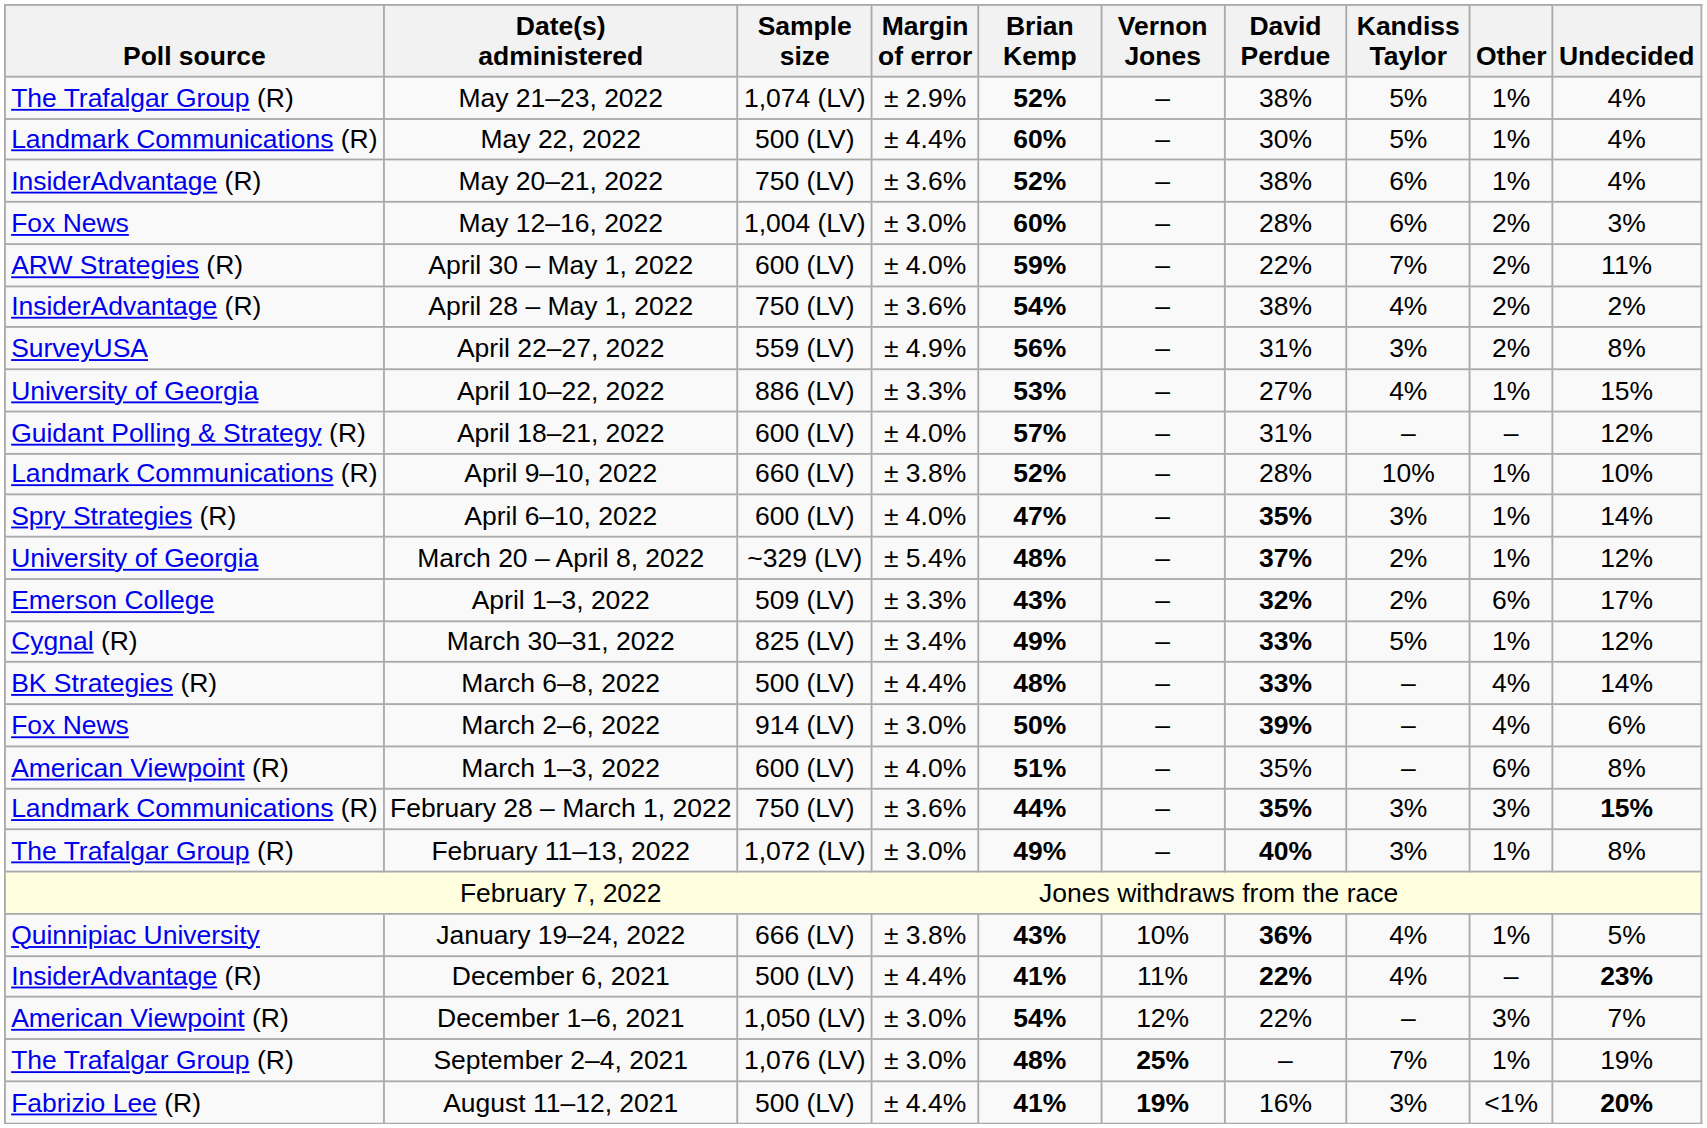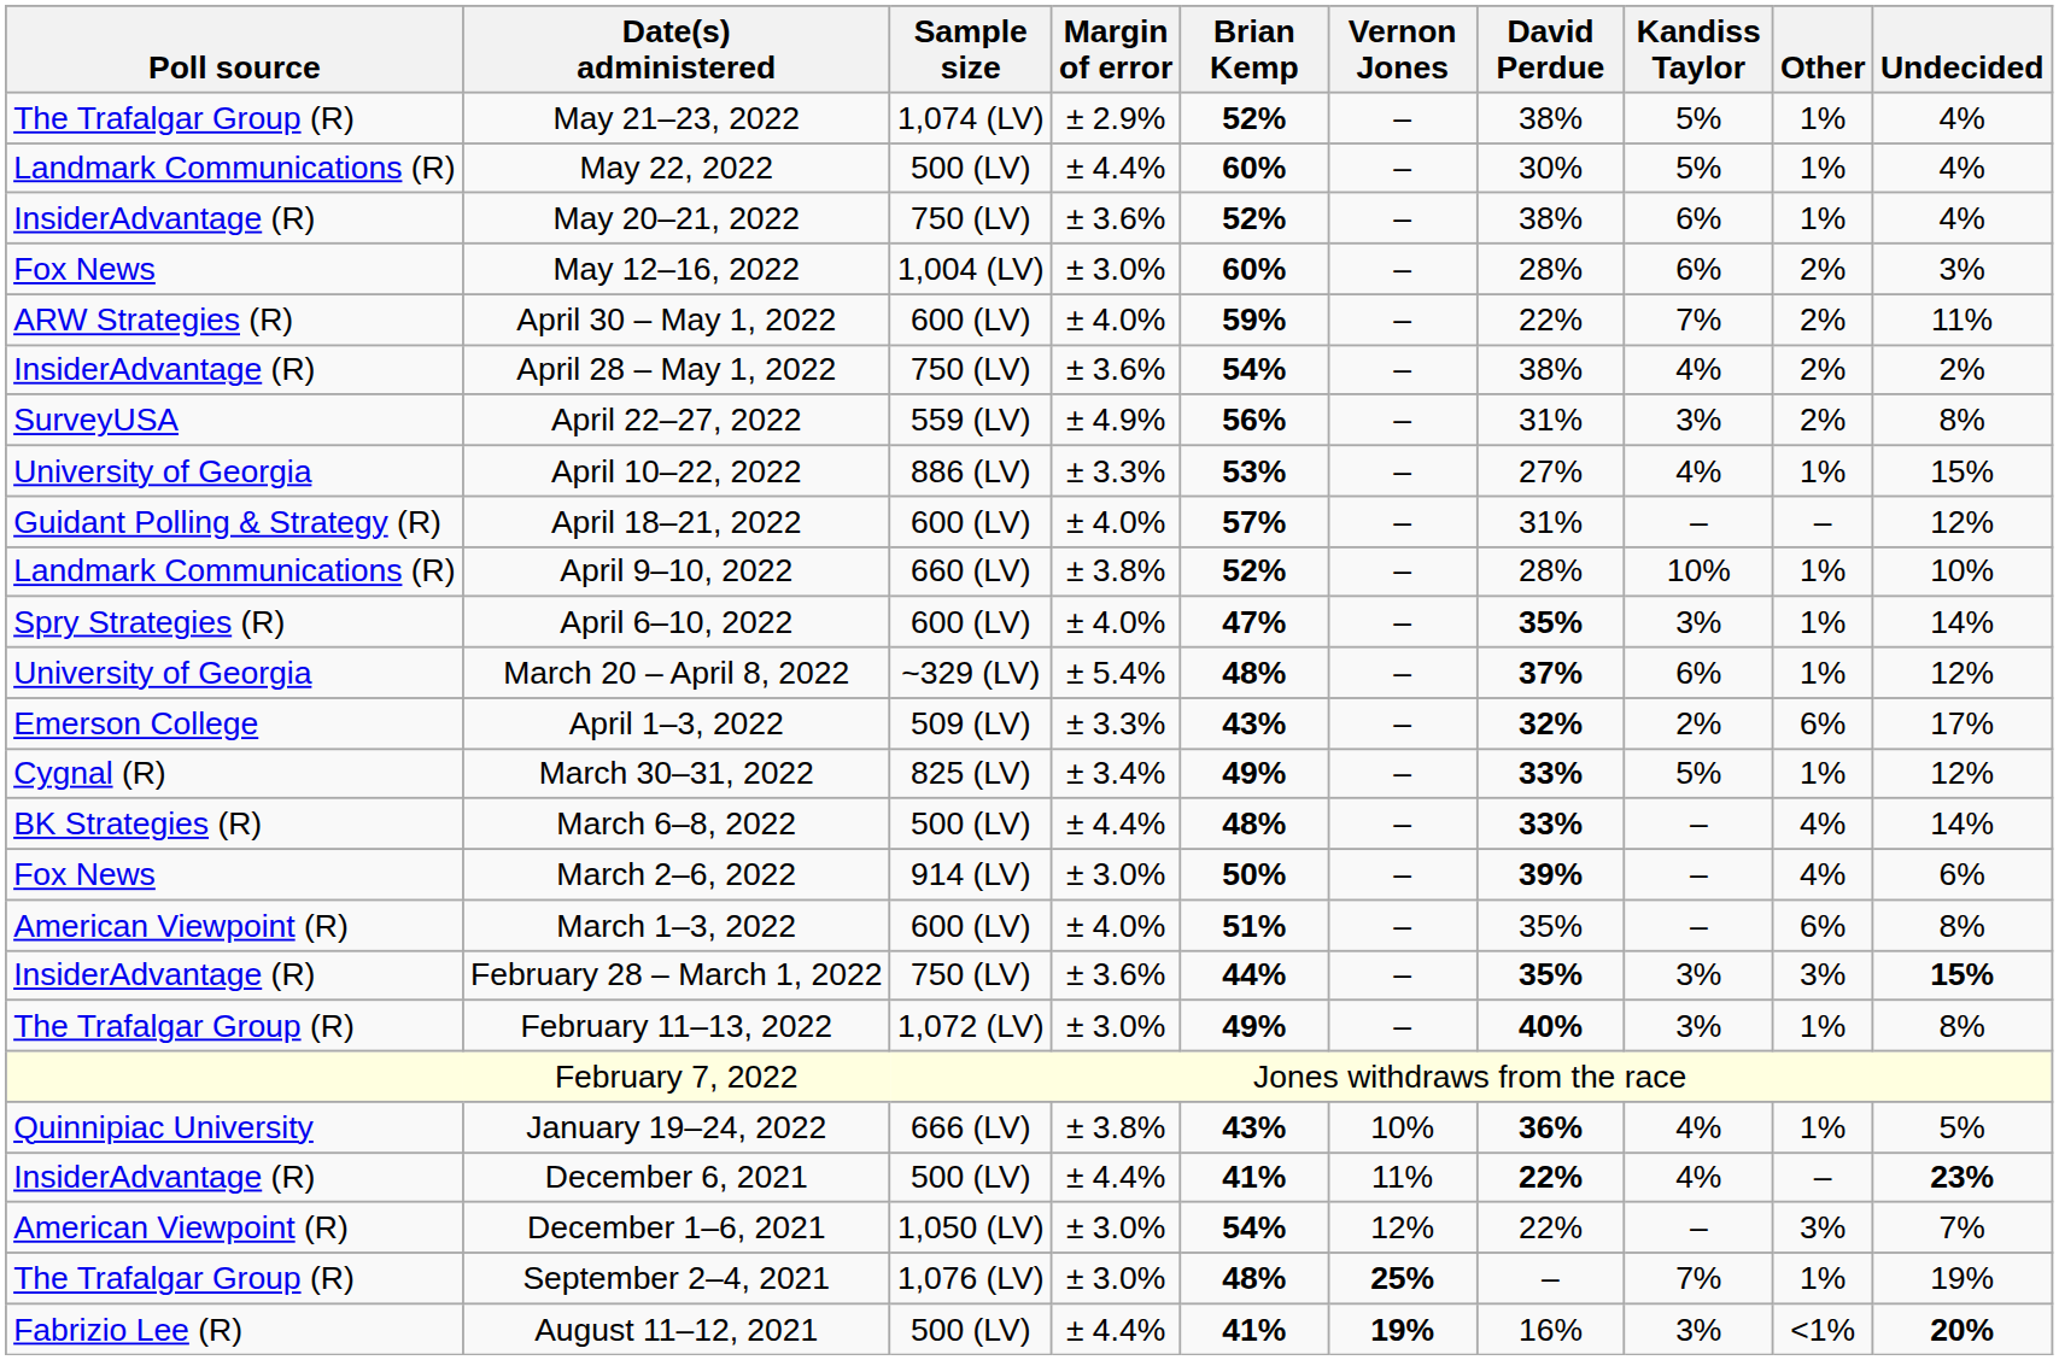March 20 – April 8, 2022 | Kandiss Taylor: 2% -> 6%
February 28 – March 1, 2022 | Poll source: Landmark Communications (R) -> InsiderAdvantage (R)
